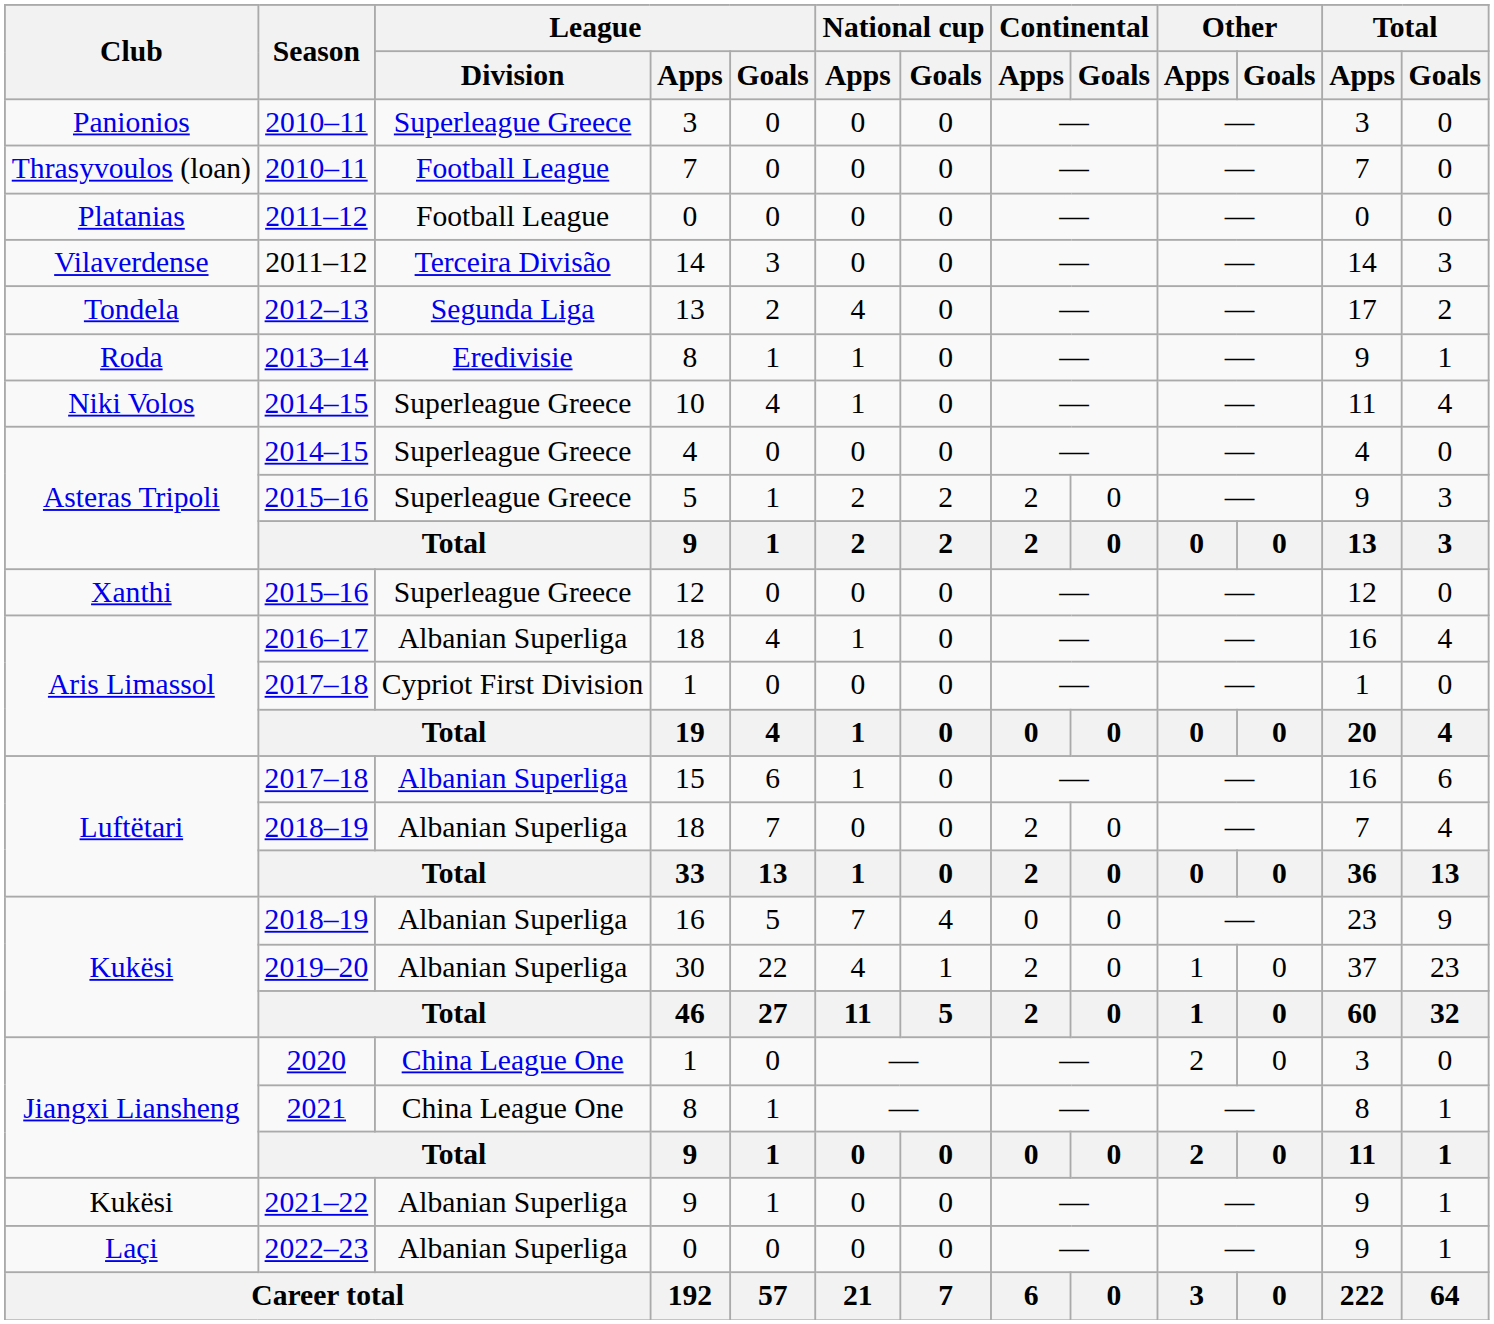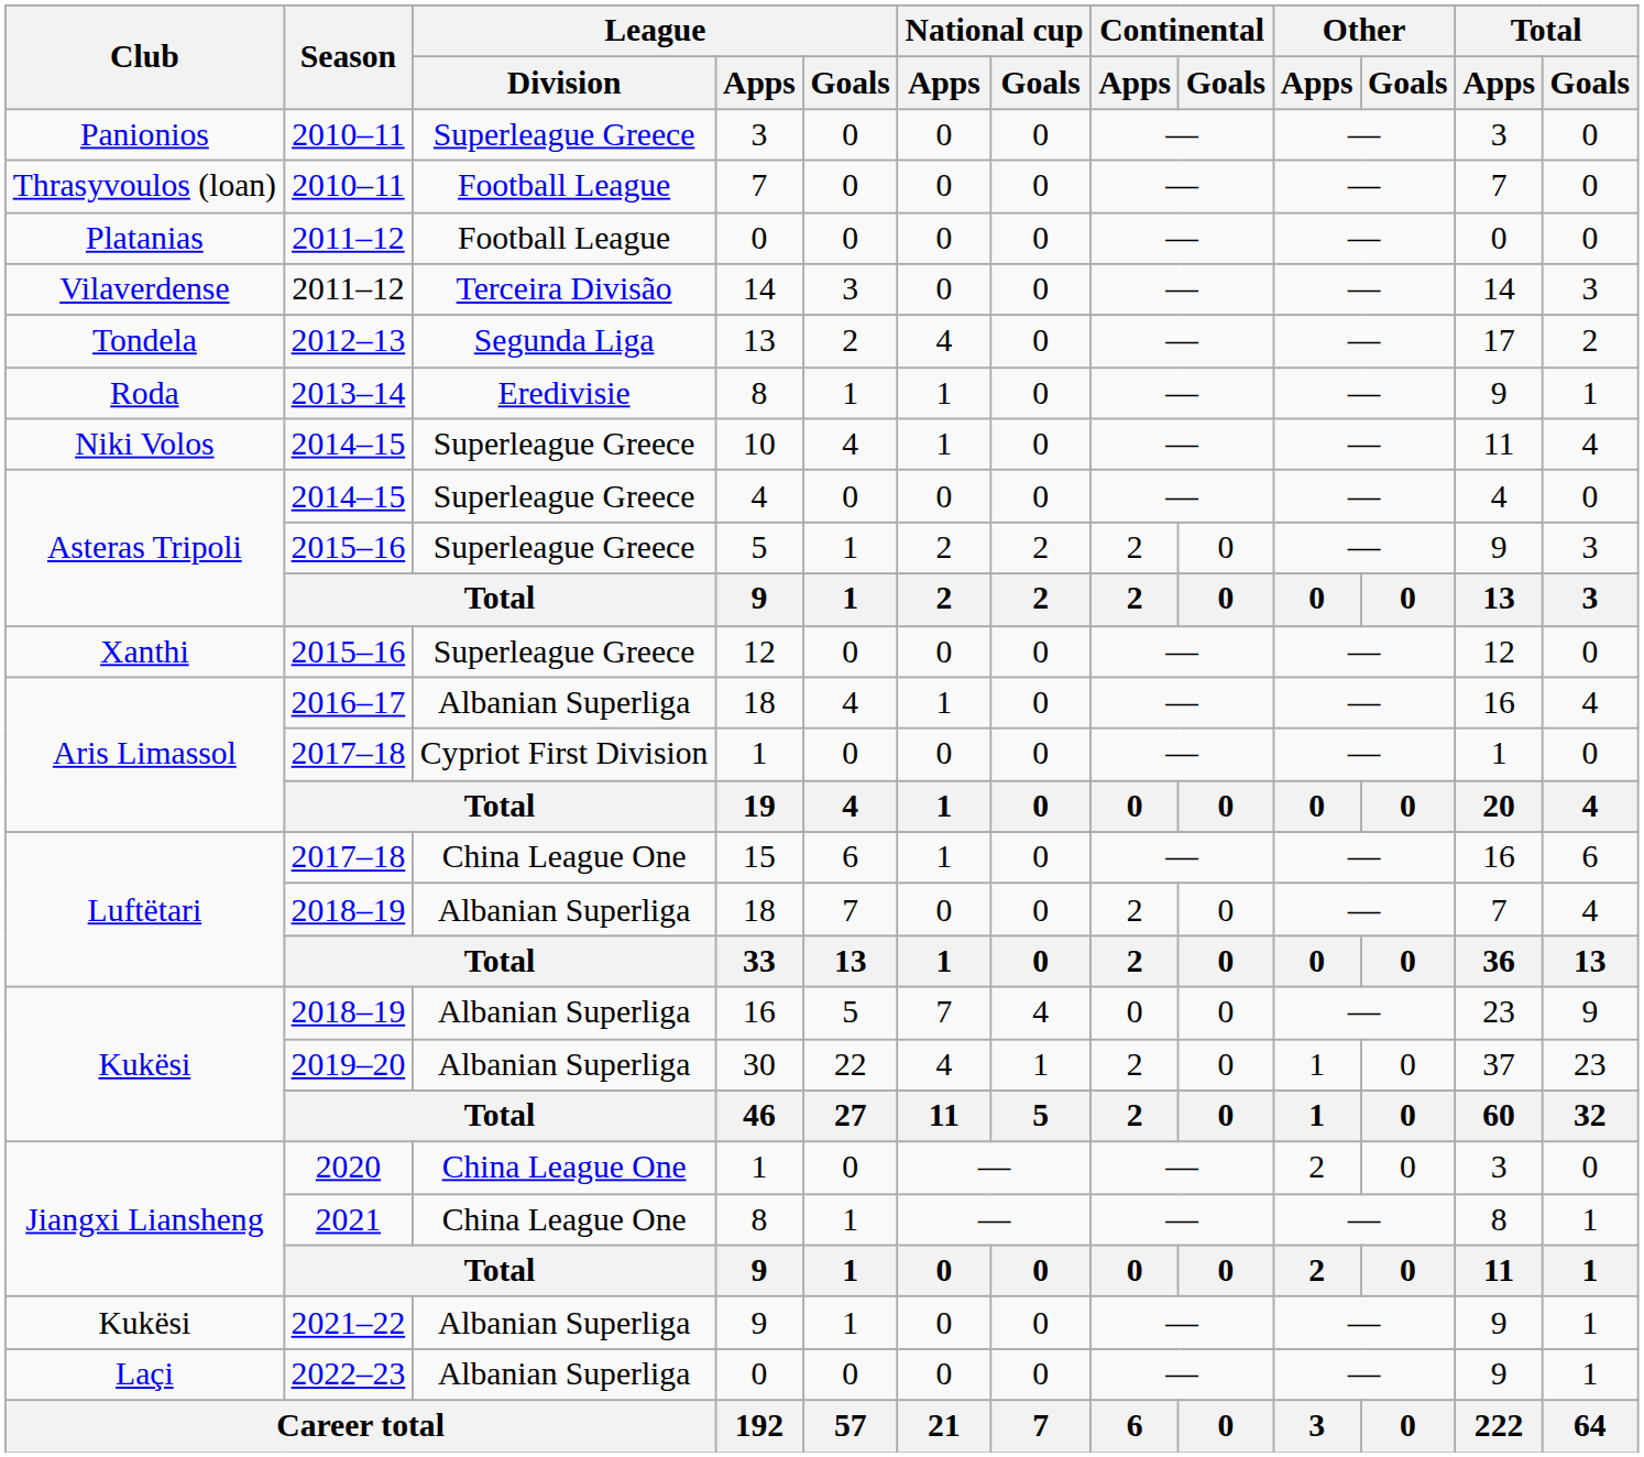15 | League / Division: Albanian Superliga -> China League One
